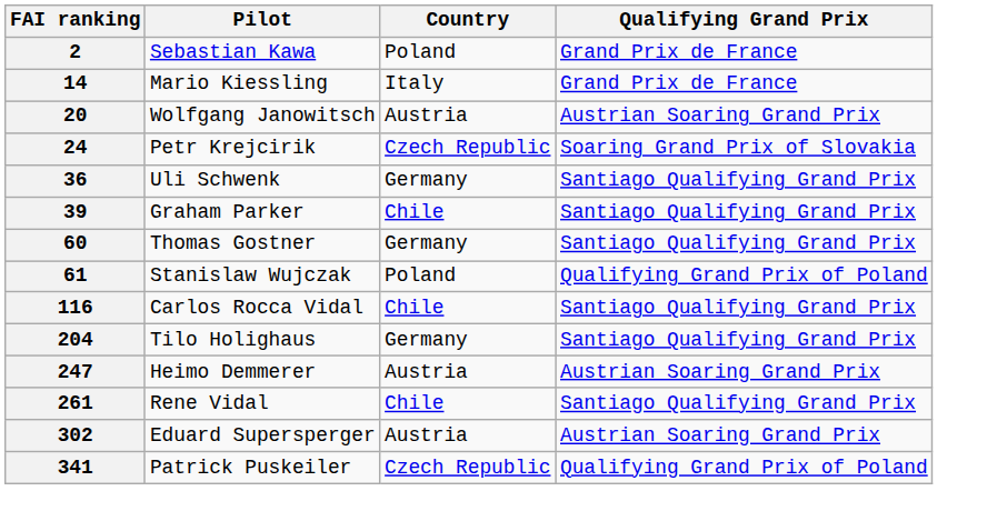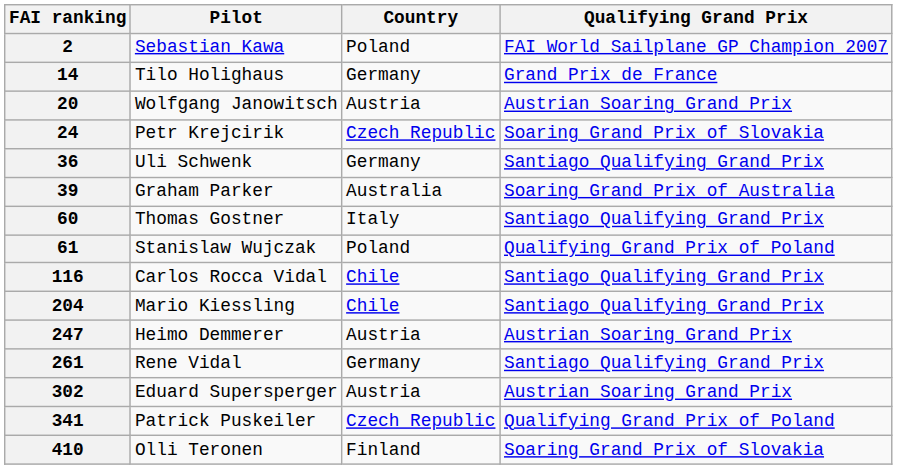2 | Qualifying Grand Prix: Grand Prix de France -> FAI World Sailplane GP Champion 2007
14 | Pilot: Mario Kiessling -> Tilo Holighaus
14 | Country: Italy -> Germany
39 | Country: Chile -> Australia
39 | Qualifying Grand Prix: Santiago Qualifying Grand Prix -> Soaring Grand Prix of Australia
60 | Country: Germany -> Italy
204 | Pilot: Tilo Holighaus -> Mario Kiessling
204 | Country: Germany -> Chile
261 | Country: Chile -> Germany
+ row: 410 | Olli Teronen | Finland | Soaring Grand Prix of Slovakia
